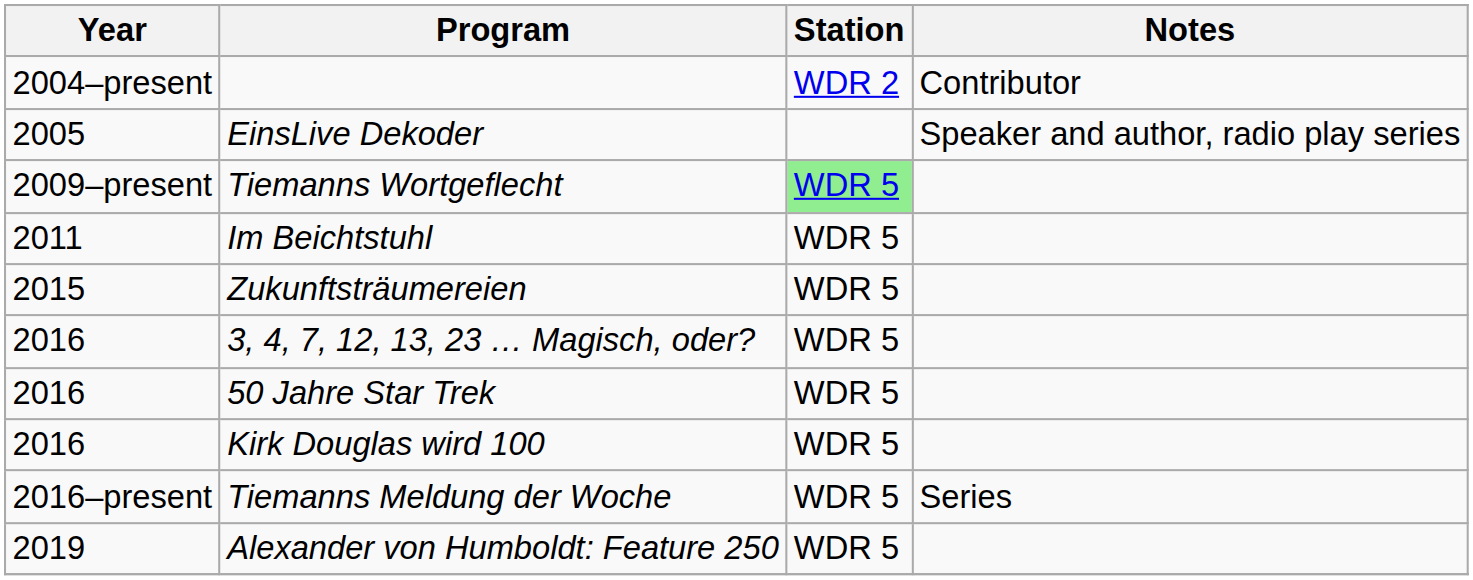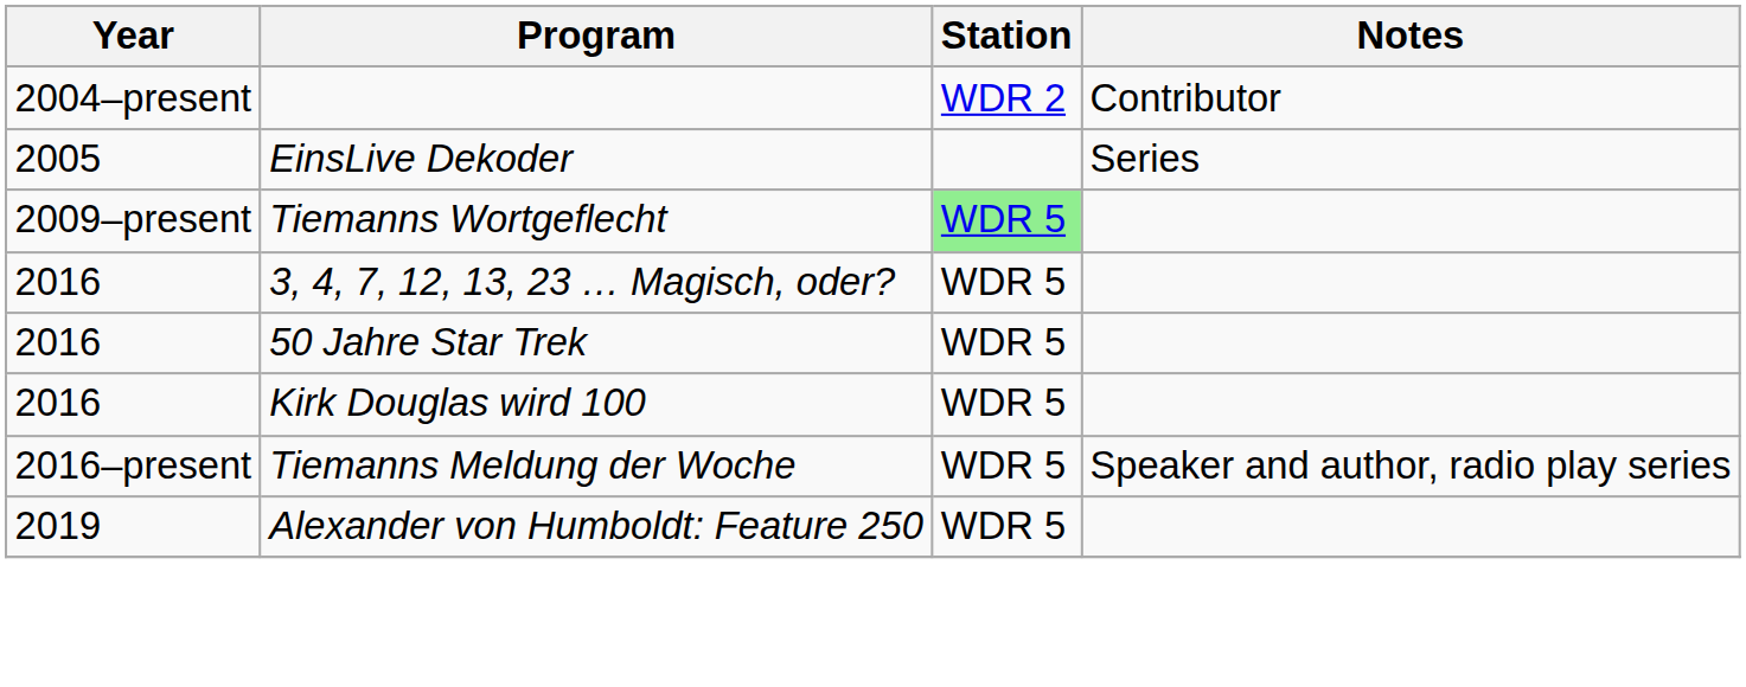EinsLive Dekoder | Notes: Speaker and author, radio play series -> Series
- row: 2011 | Im Beichtstuhl | WDR 5
- row: 2015 | Zukunftsträumereien | WDR 5
Tiemanns Meldung der Woche | Notes: Series -> Speaker and author, radio play series
